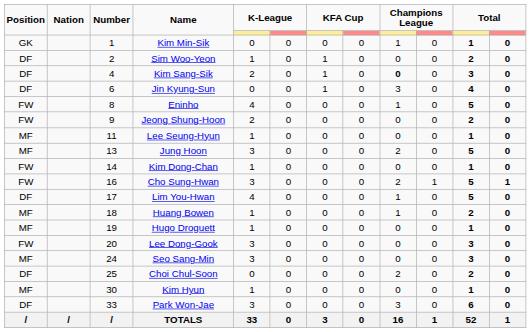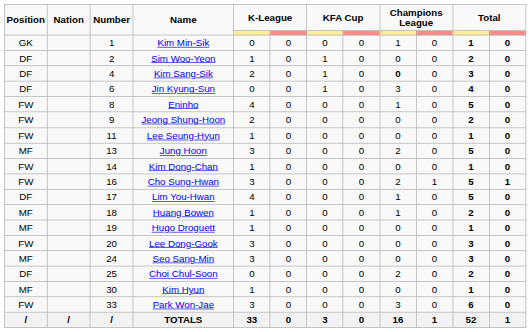Lee Seung-Hyun | Position: MF -> FW
Park Won-Jae | Position: DF -> FW
